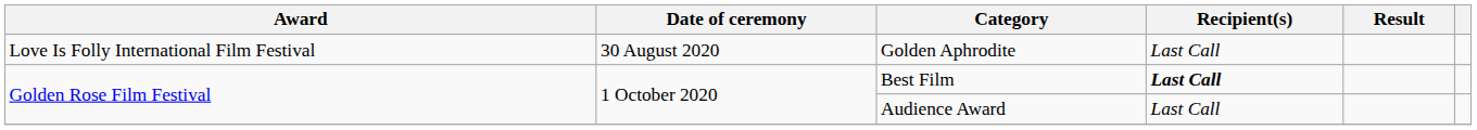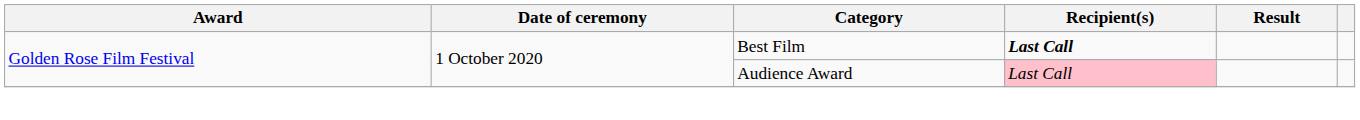- row: Love Is Folly International Film Festival | 30 August 2020 | Golden Aphrodite | Last Call
Audience Award | Recipient(s): no background -> pink background
